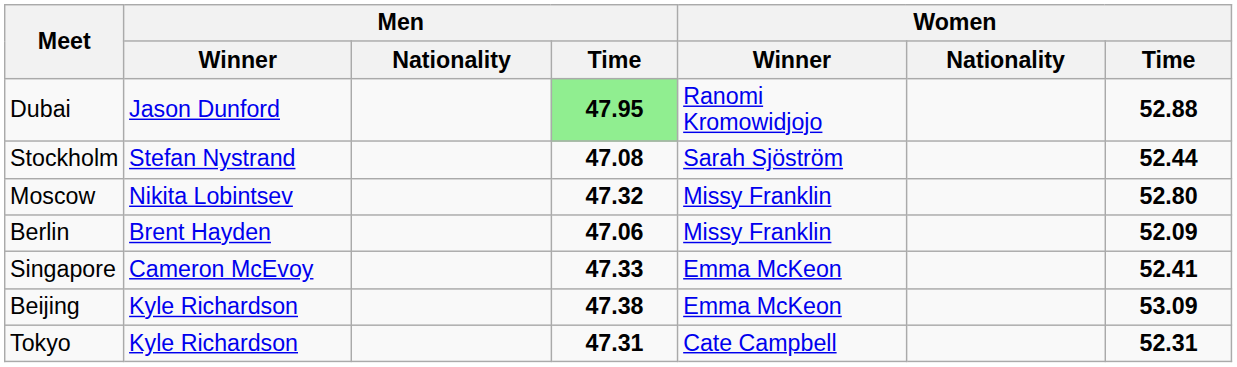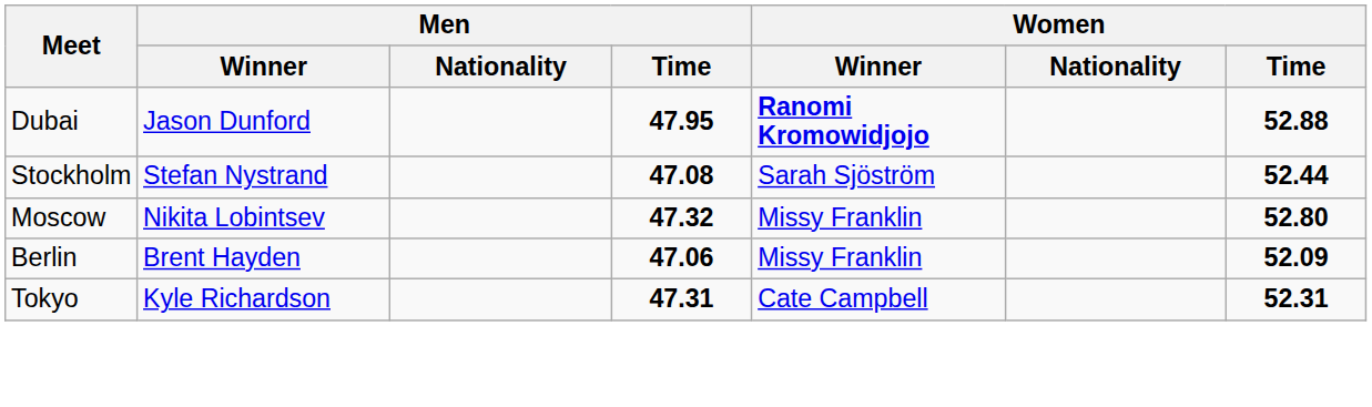Dubai | Men / Time: lightgreen background -> no background
Dubai | Women / Winner: normal -> bold
- row: Singapore | Cameron McEvoy | 47.33 | Emma McKeon | 52.41
- row: Beijing | Kyle Richardson | 47.38 | Emma McKeon | 53.09
